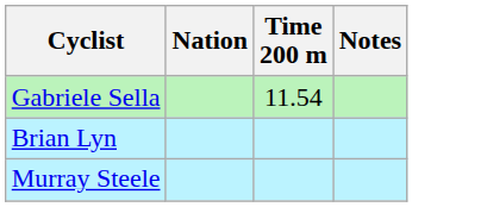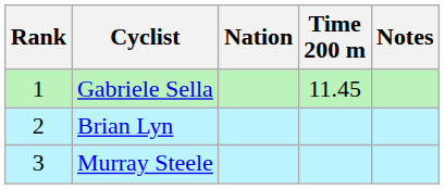+ column: Rank | 1 | 2 | 3
Gabriele Sella | Time 200 m: 11.54 -> 11.45
